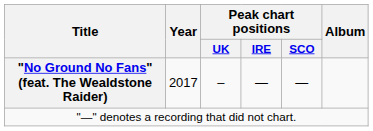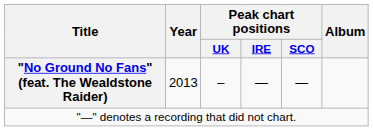"No Ground No Fans" (feat. The Wealdstone Raider) | Year: 2017 -> 2013
